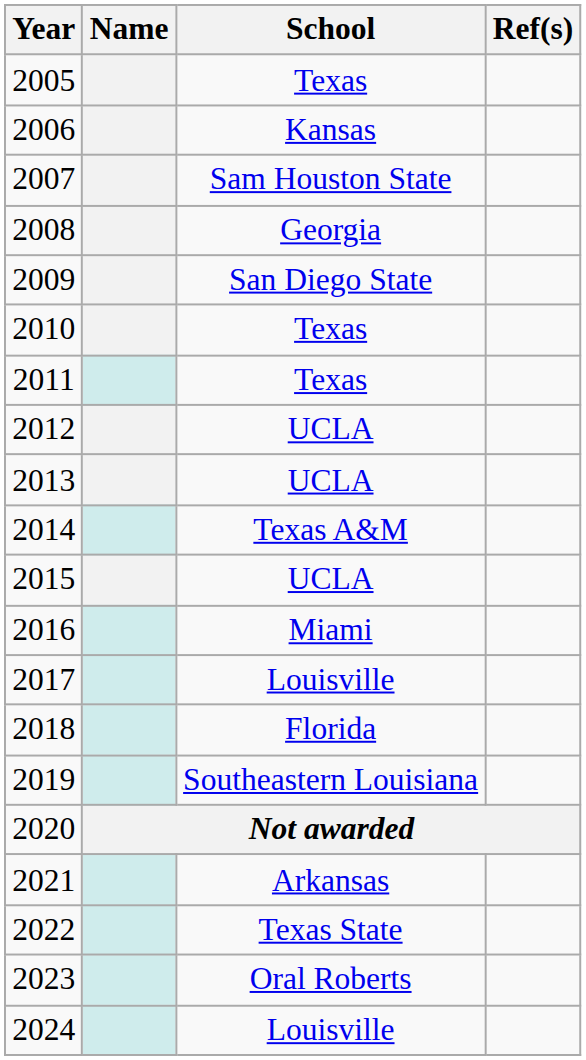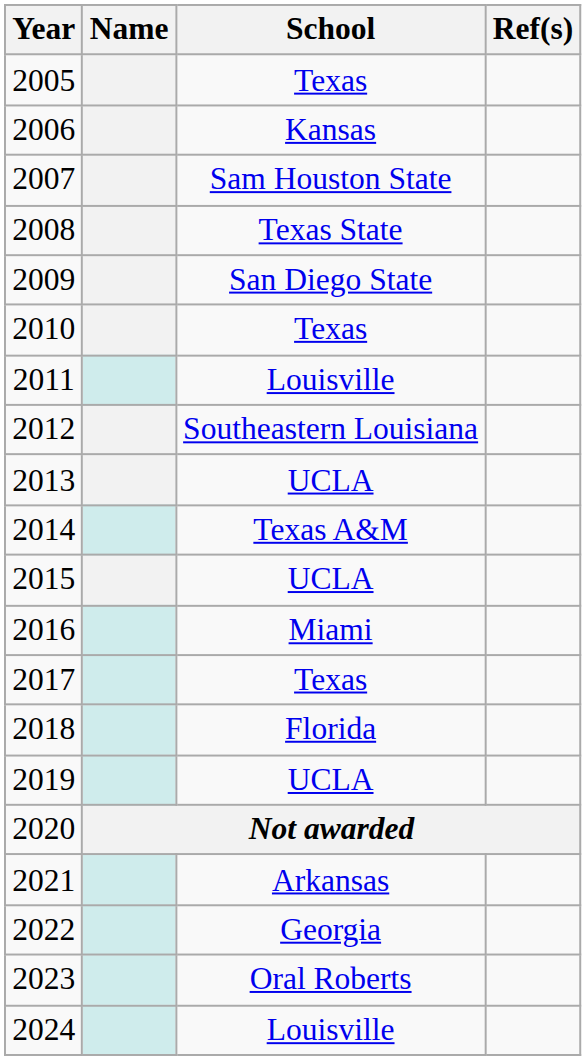2008 | School: Georgia -> Texas State
2011 | School: Texas -> Louisville
2012 | School: UCLA -> Southeastern Louisiana
2017 | School: Louisville -> Texas
2019 | School: Southeastern Louisiana -> UCLA
2022 | School: Texas State -> Georgia
